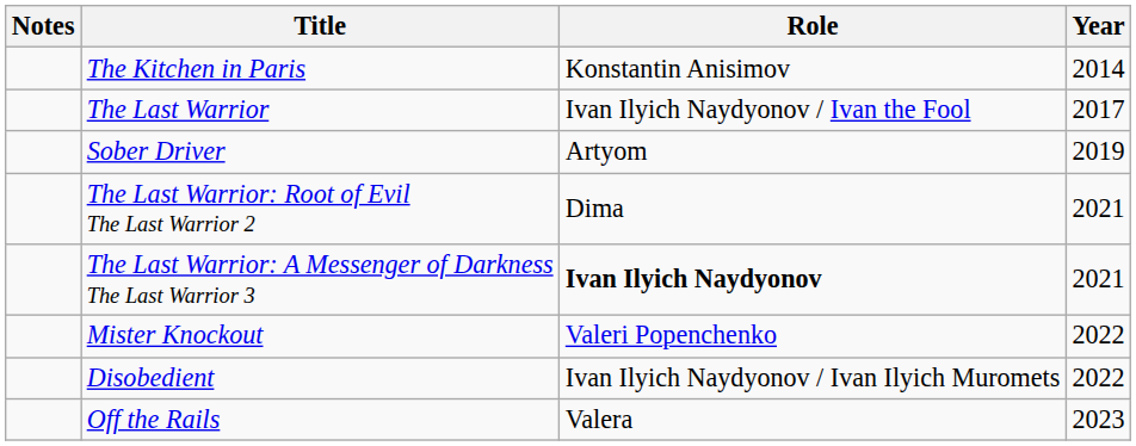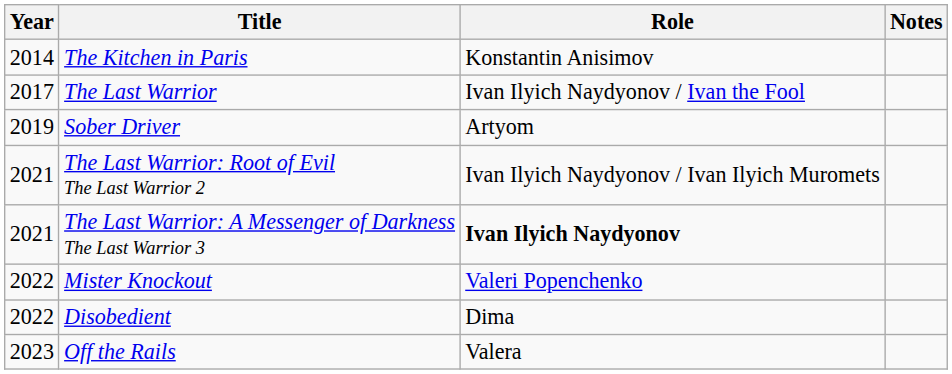columns swapped: Year <-> Notes
The Last Warrior: Root of Evil The Last Warrior 2 | Role: Dima -> Ivan Ilyich Naydyonov / Ivan Ilyich Muromets
Disobedient | Role: Ivan Ilyich Naydyonov / Ivan Ilyich Muromets -> Dima
